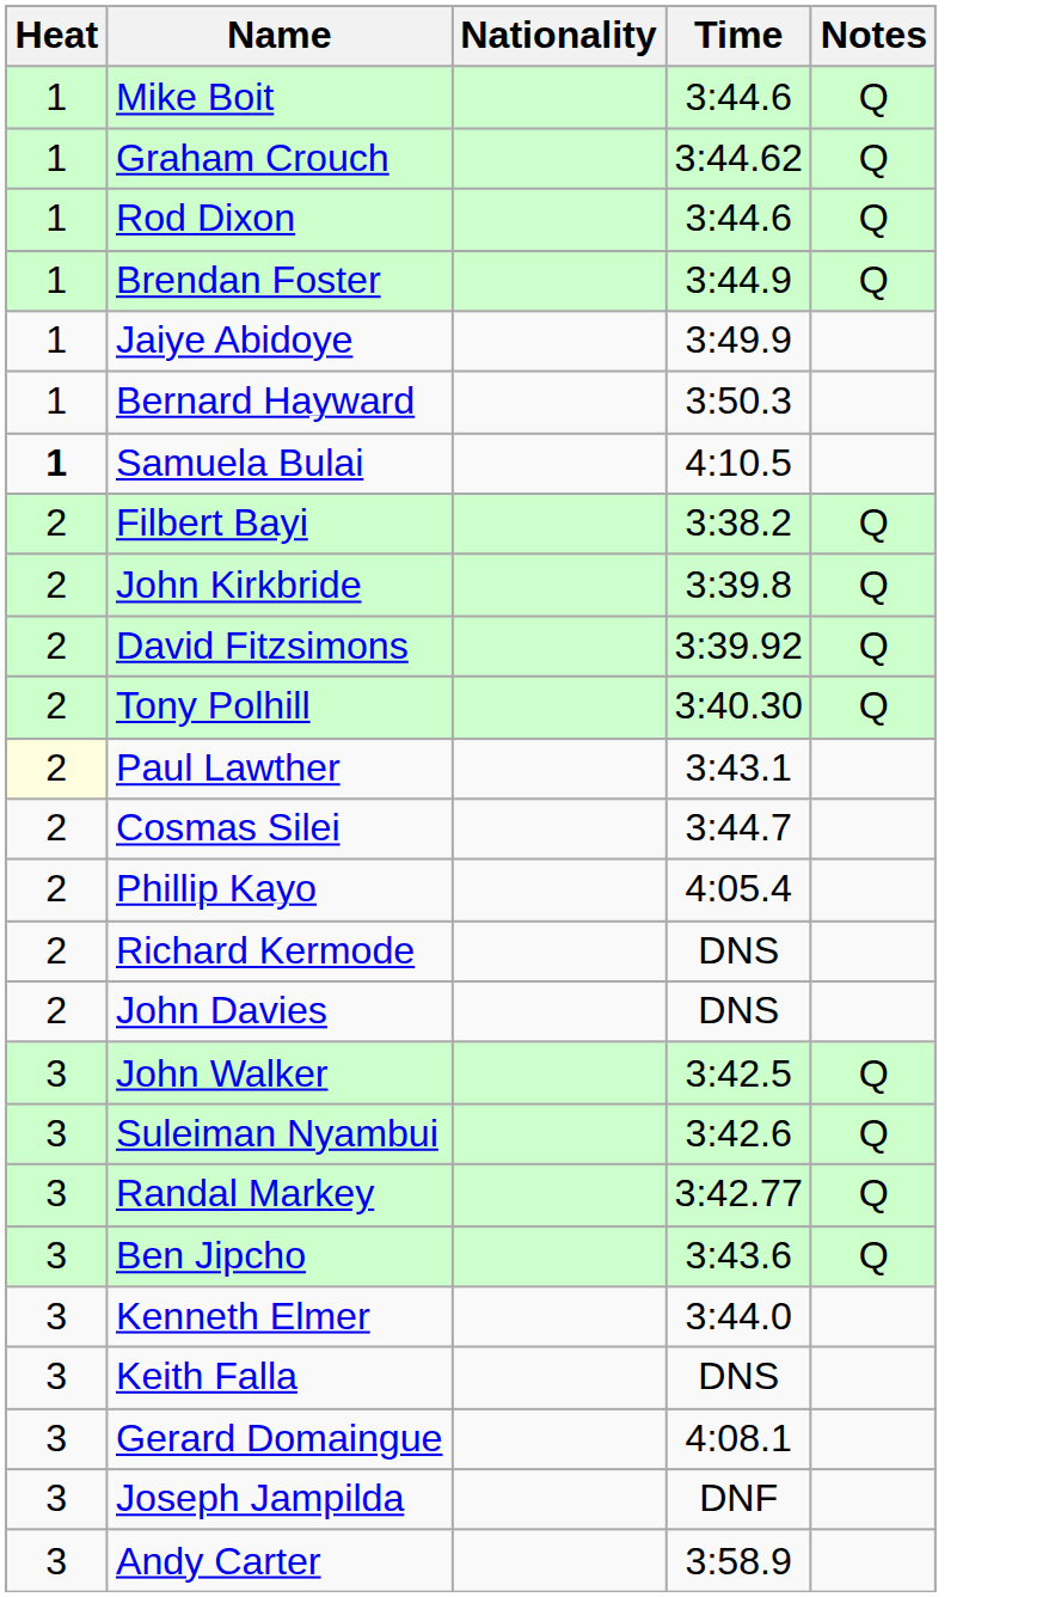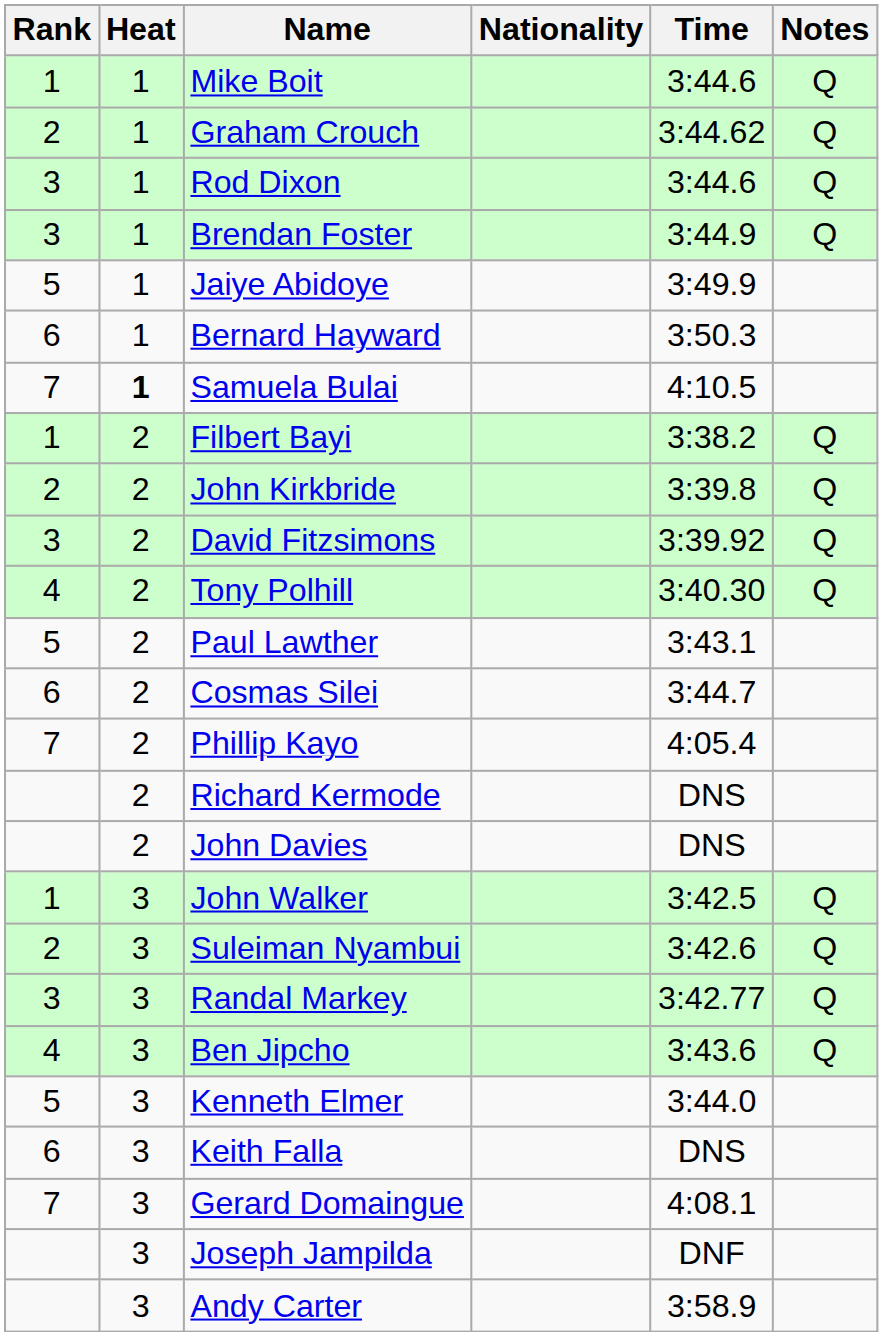+ column: Rank | 1 | 2 | 3 | 3 | 5 | 6 | 7 | 1 | 2 | 3 | 4 | 5 | 6 | 7 | 1 | 2 | 3 | 4 | 5 | 6 | 7
Paul Lawther | Heat: lightyellow background -> no background
